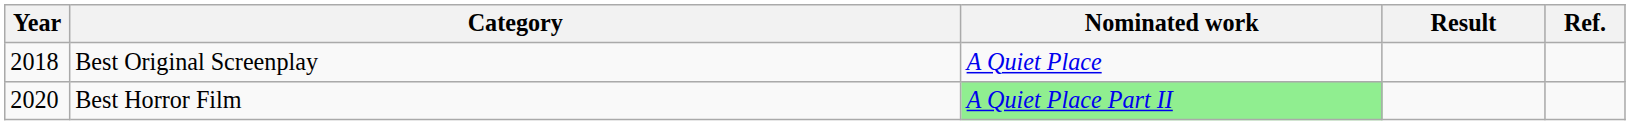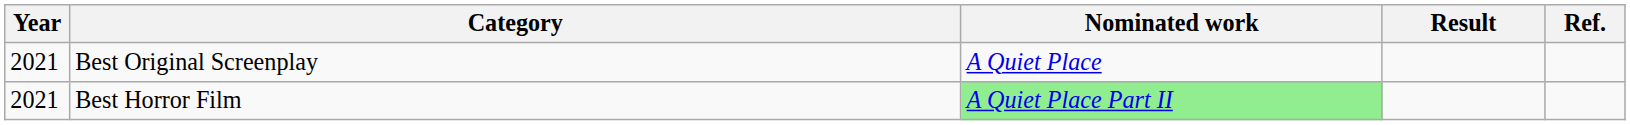Best Original Screenplay | Year: 2018 -> 2021
Best Horror Film | Year: 2020 -> 2021
